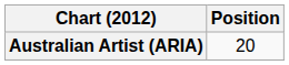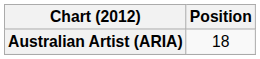Australian Artist (ARIA) | Position: 20 -> 18
